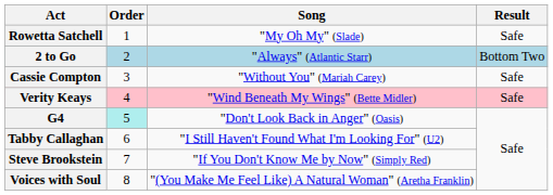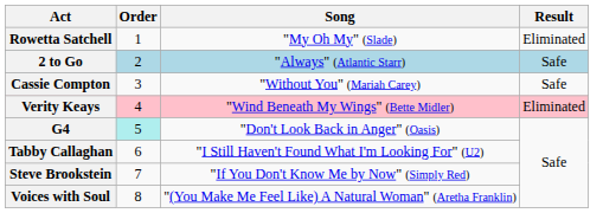Rowetta Satchell | Result: Safe -> Eliminated
2 to Go | Result: Bottom Two -> Safe
Verity Keays | Result: Safe -> Eliminated
